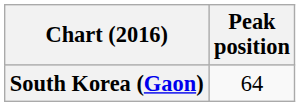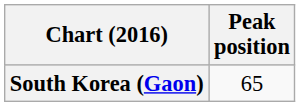South Korea (Gaon) | Peak position: 64 -> 65
